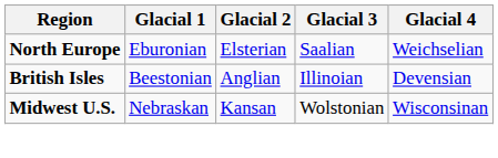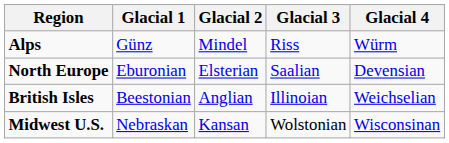+ row: Alps | Günz | Mindel | Riss | Würm
North Europe | Glacial 4: Weichselian -> Devensian
British Isles | Glacial 4: Devensian -> Weichselian
